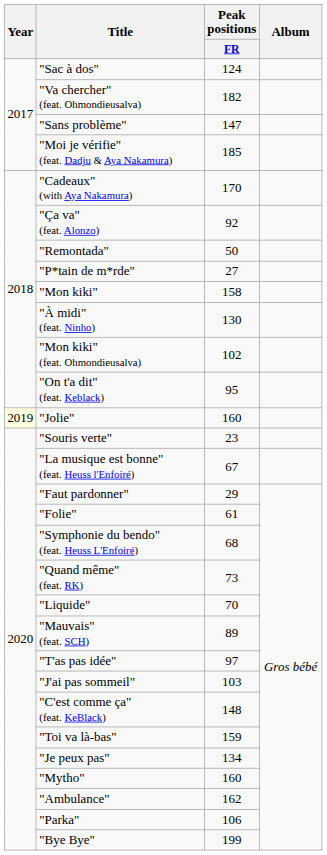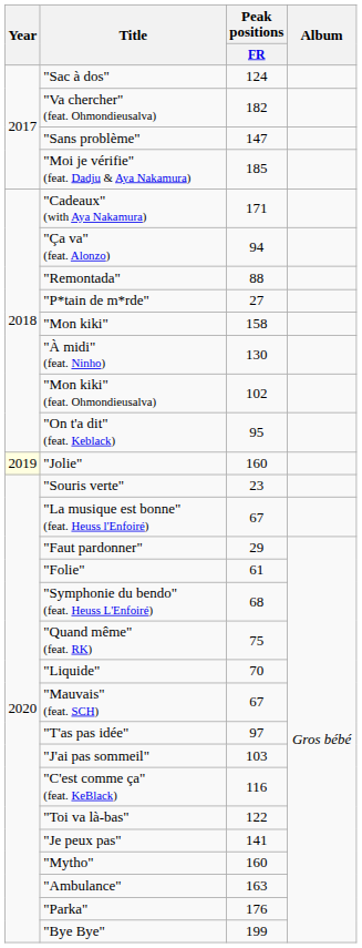"Cadeaux" (with Aya Nakamura) | Peak positions / FR: 170 -> 171
"Ça va" (feat. Alonzo) | Peak positions / FR: 92 -> 94
"Remontada" | Peak positions / FR: 50 -> 88
"Quand même" (feat. RK) | Peak positions / FR: 73 -> 75
"Mauvais" (feat. SCH) | Peak positions / FR: 89 -> 67
"C'est comme ça" (feat. KeBlack) | Peak positions / FR: 148 -> 116
"Toi va là-bas" | Peak positions / FR: 159 -> 122
"Je peux pas" | Peak positions / FR: 134 -> 141
"Ambulance" | Peak positions / FR: 162 -> 163
"Parka" | Peak positions / FR: 106 -> 176
